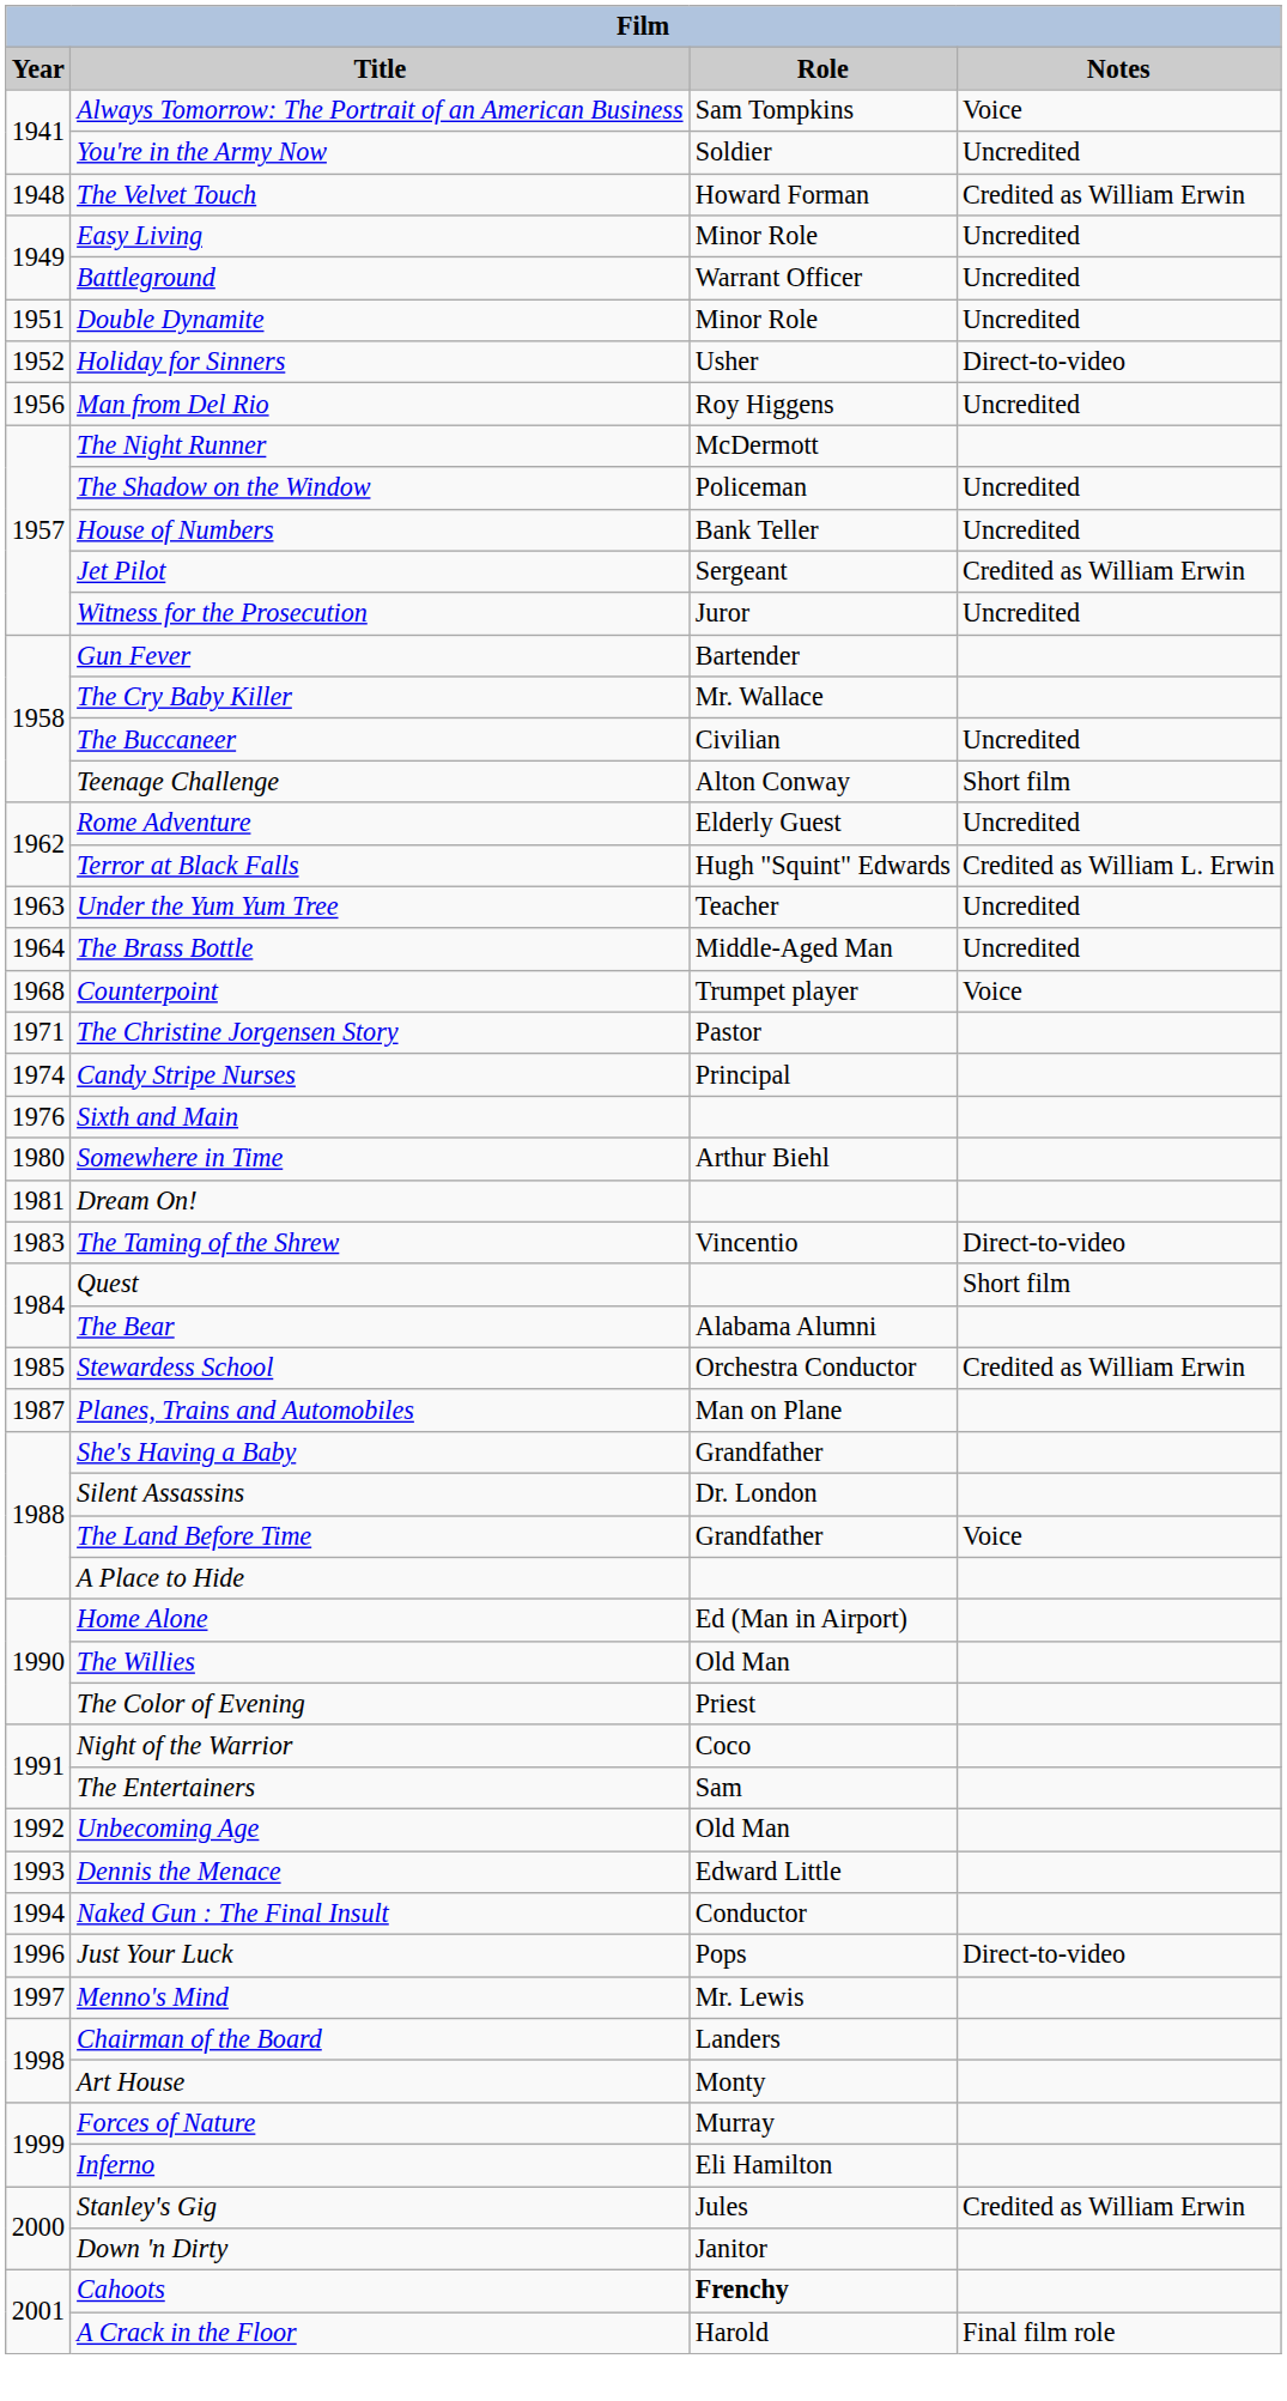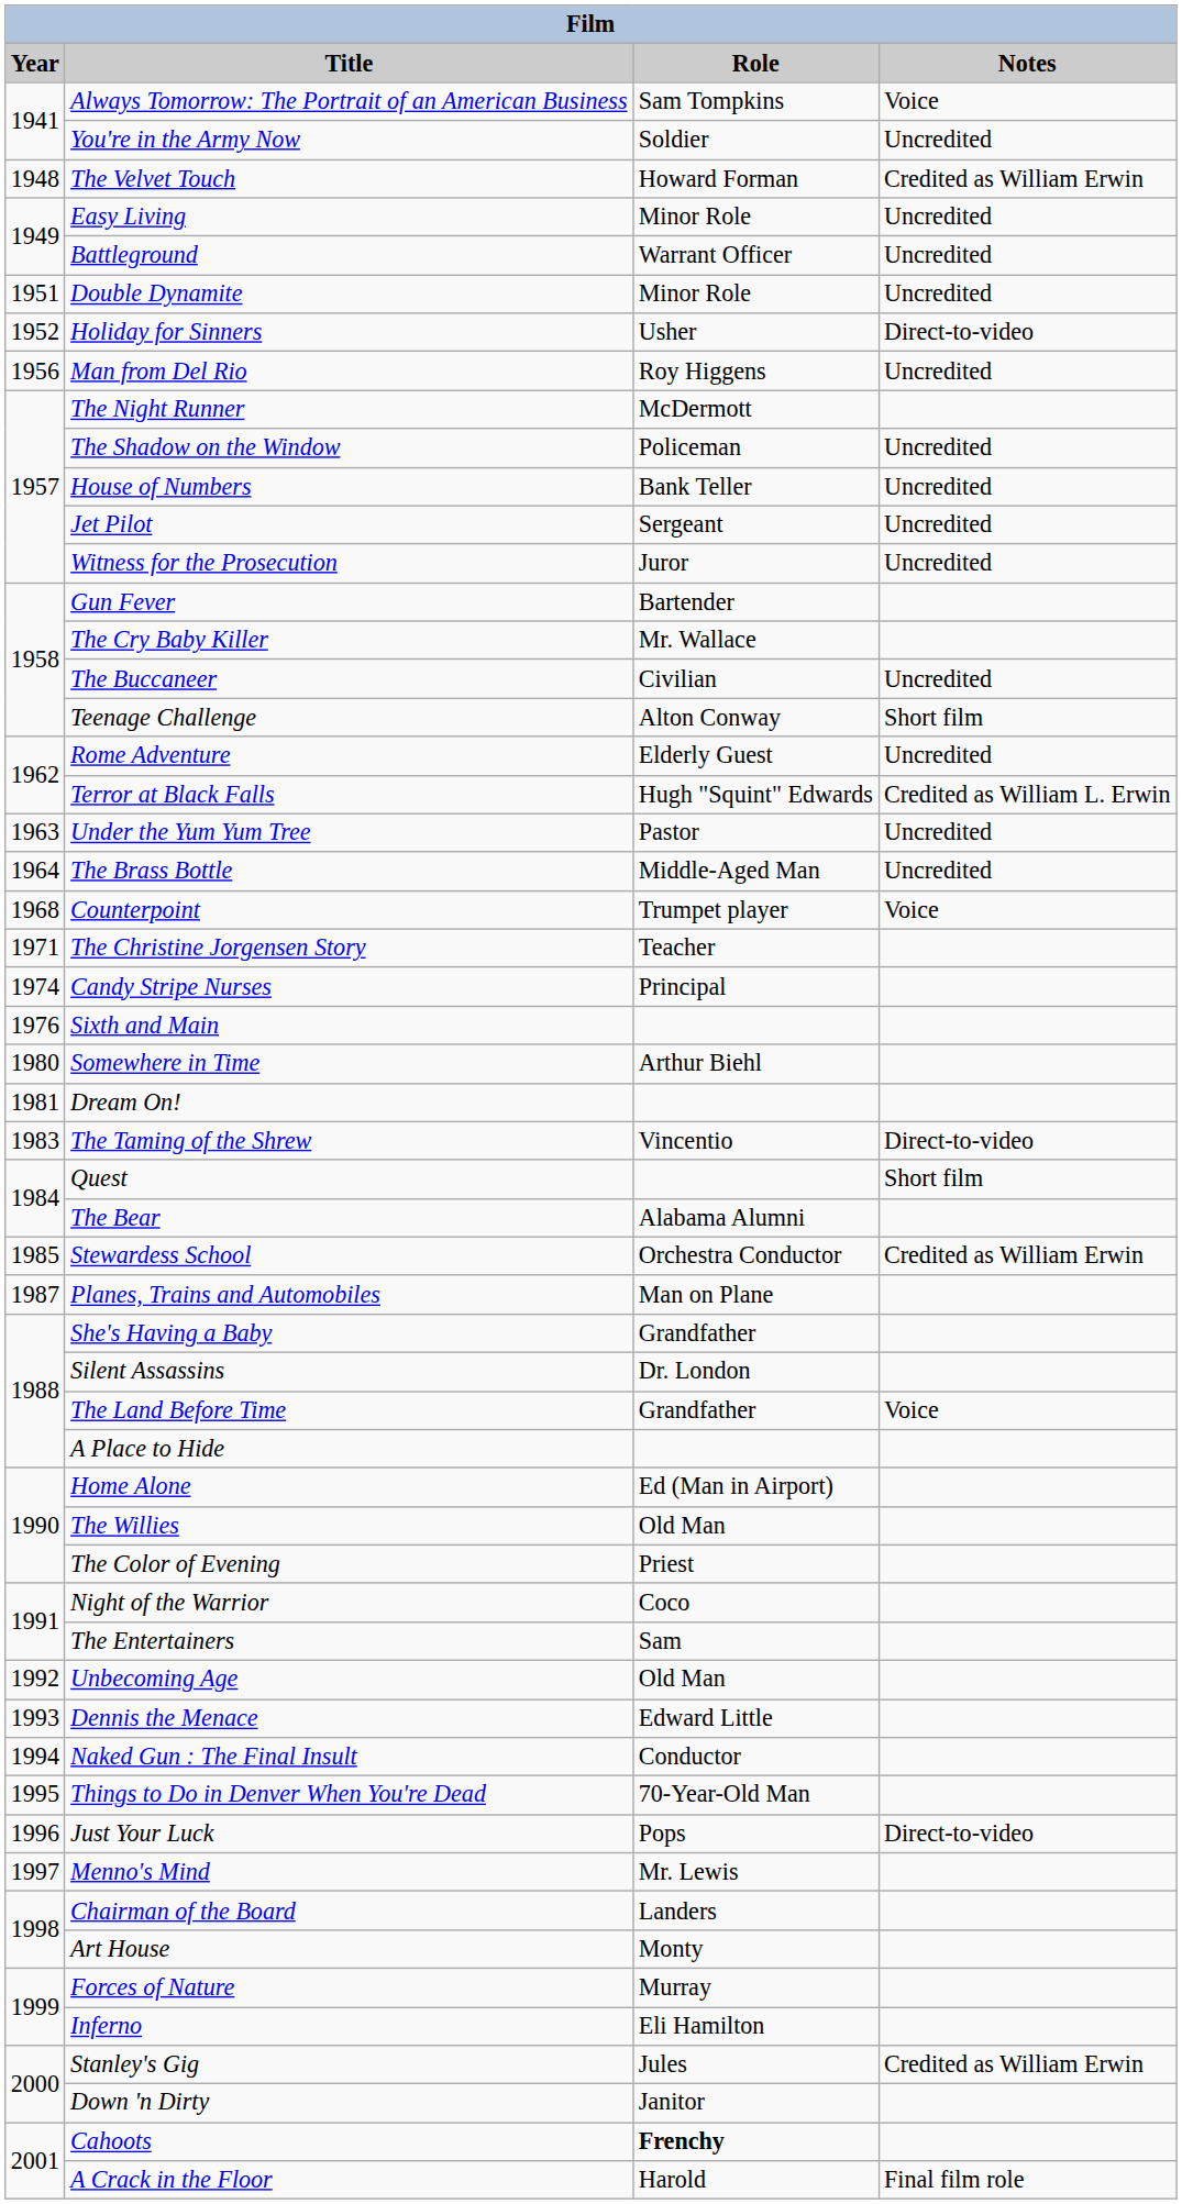Jet Pilot | Notes: Credited as William Erwin -> Uncredited
Under the Yum Yum Tree | Role: Teacher -> Pastor
The Christine Jorgensen Story | Role: Pastor -> Teacher
+ row: 1995 | Things to Do in Denver When You're Dead | 70-Year-Old Man
